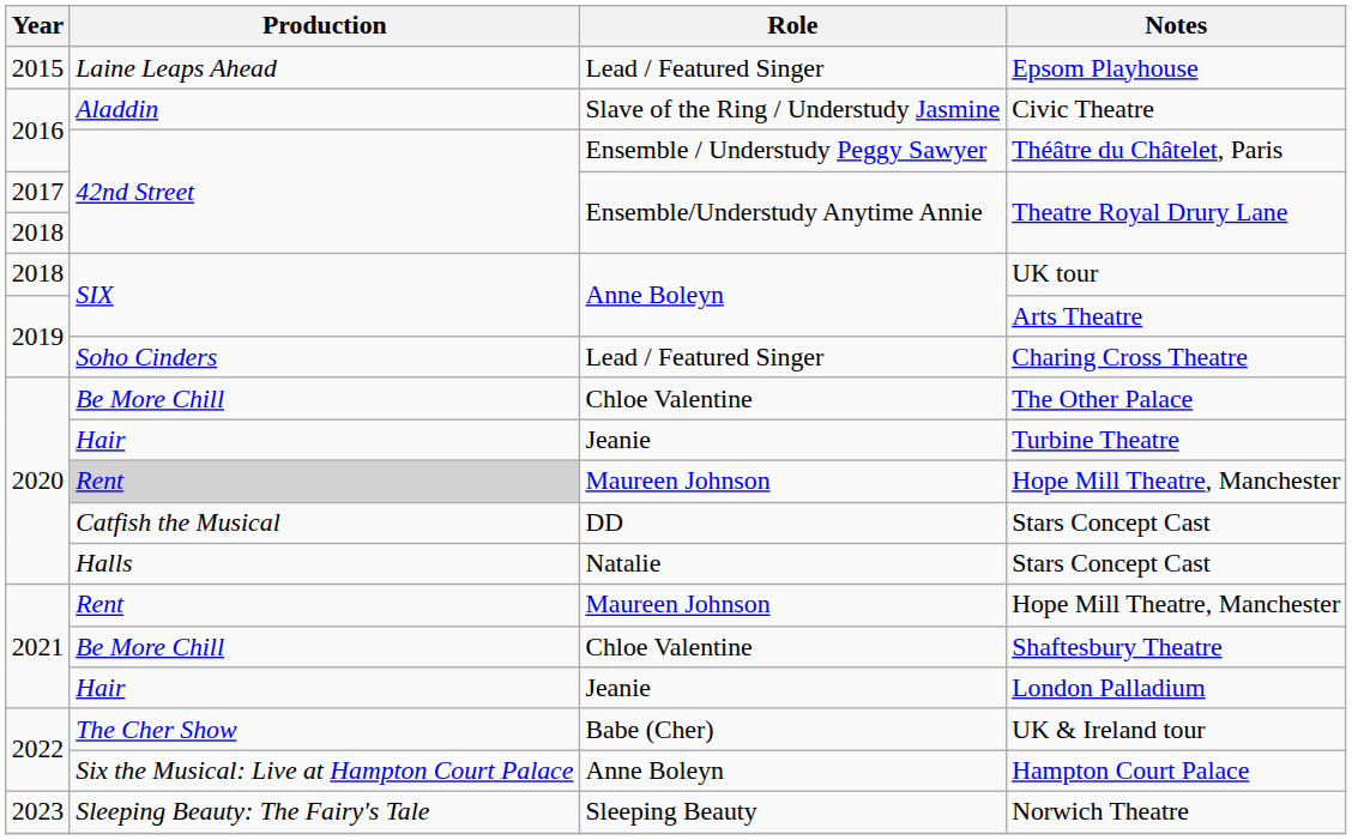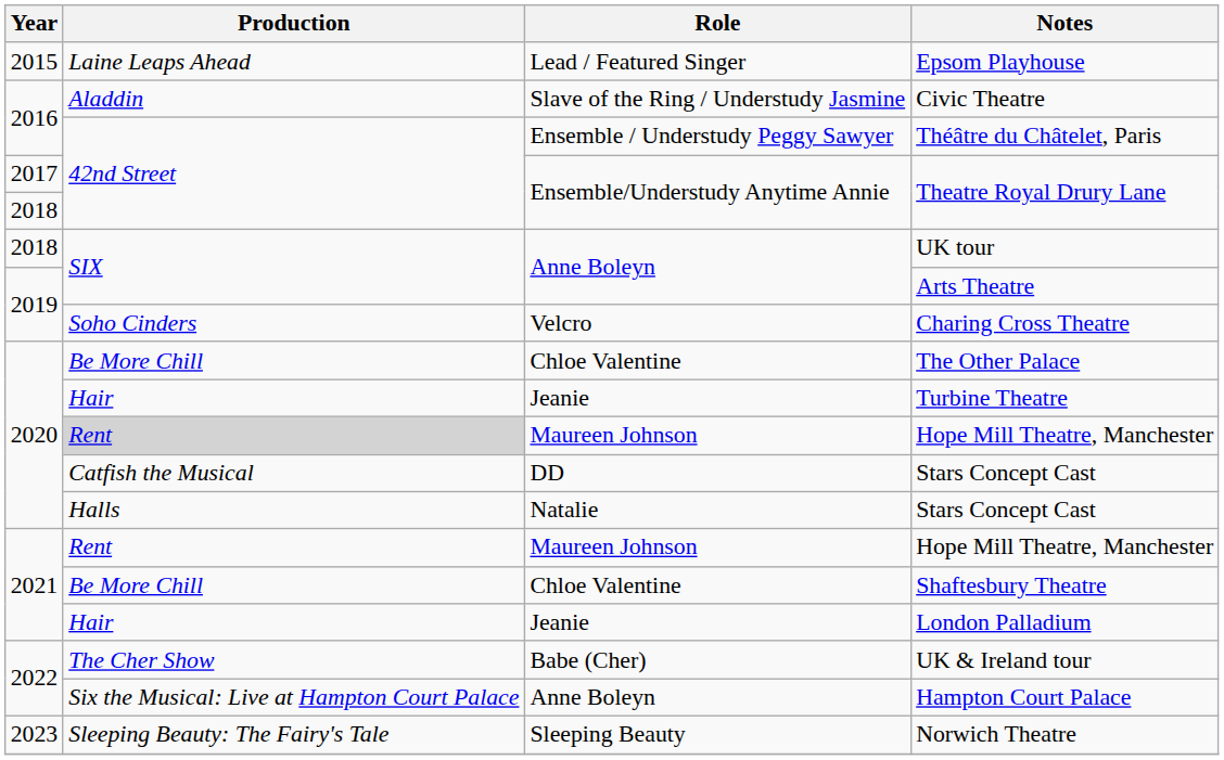Charing Cross Theatre | Role: Lead / Featured Singer -> Velcro
